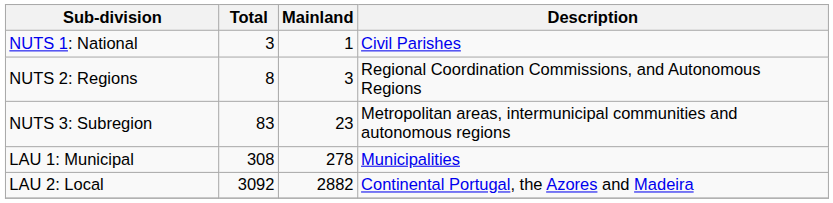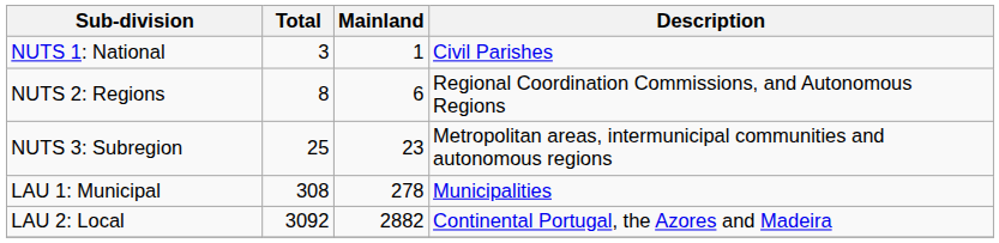NUTS 2: Regions | Mainland: 3 -> 6
NUTS 3: Subregion | Total: 83 -> 25
